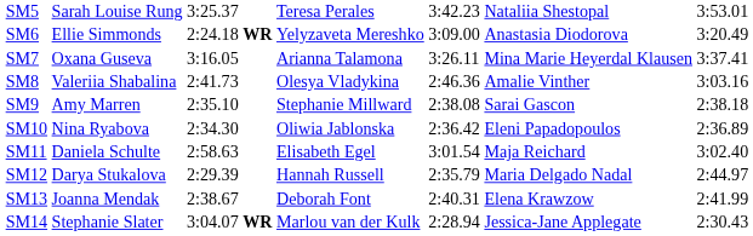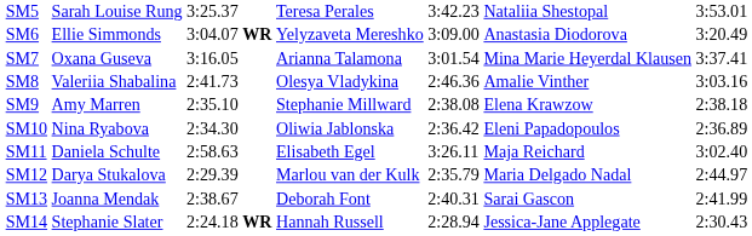SM6 | column 3: 2:24.18 WR -> 3:04.07 WR
SM7 | column 5: 3:26.11 -> 3:01.54
SM9 | column 6: Sarai Gascon -> Elena Krawzow
SM11 | column 5: 3:01.54 -> 3:26.11
SM12 | column 4: Hannah Russell -> Marlou van der Kulk
SM13 | column 6: Elena Krawzow -> Sarai Gascon
SM14 | column 3: 3:04.07 WR -> 2:24.18 WR
SM14 | column 4: Marlou van der Kulk -> Hannah Russell
